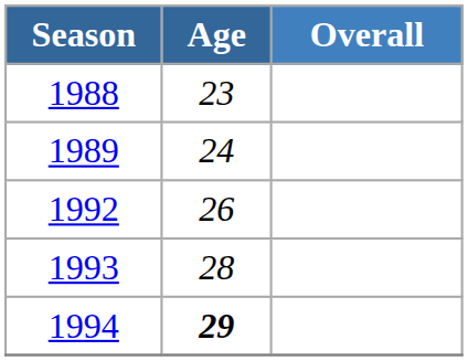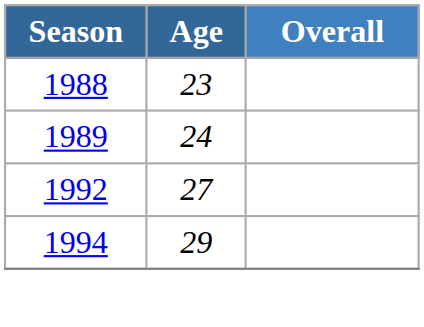1992 | Age: 26 -> 27
- row: 1993 | 28
1994 | Age: bold -> normal
